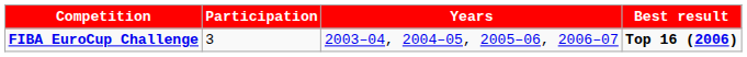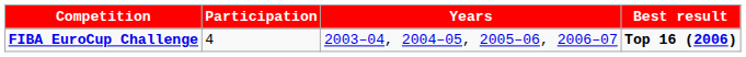FIBA EuroCup Challenge | Participation: 3 -> 4
